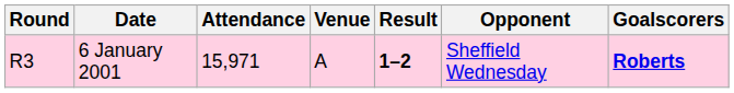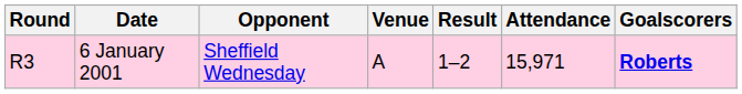columns swapped: Opponent <-> Attendance
6 January 2001 | Result: bold -> normal
